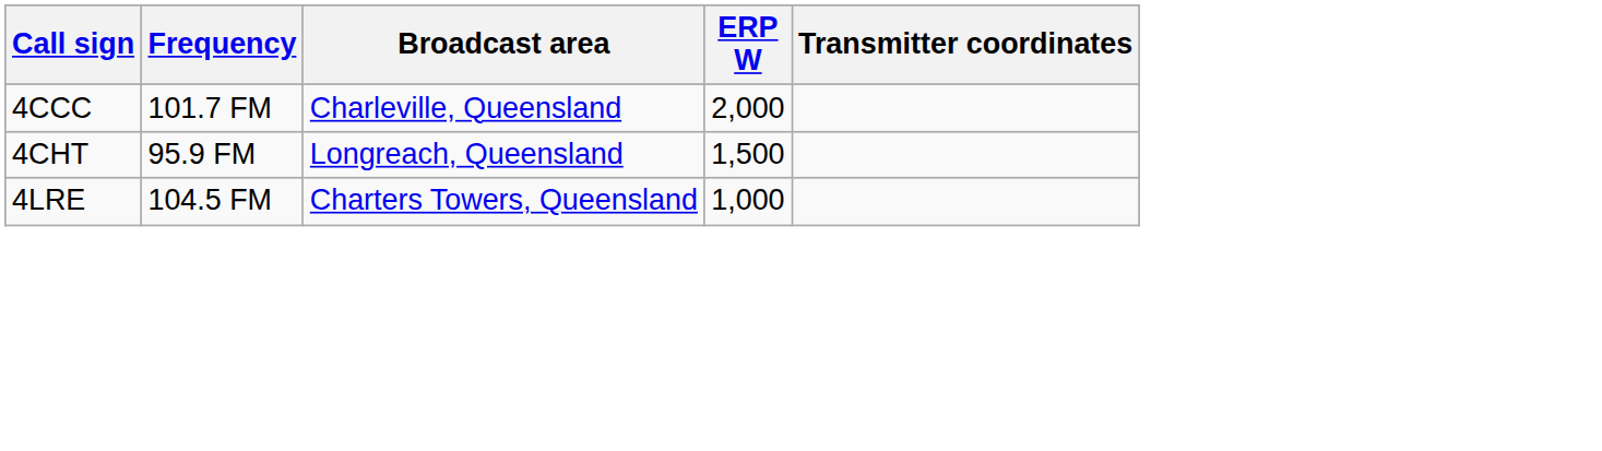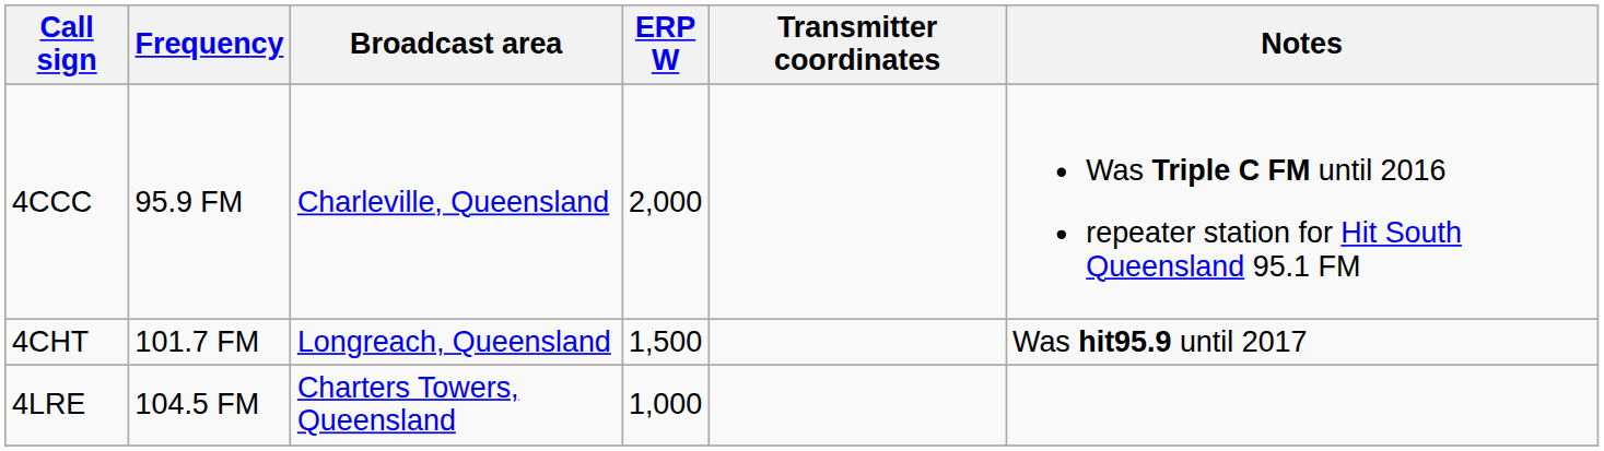+ column: Notes | Was Triple C FM until 2016 repeater station for Hit South Queensland 95.1 FM | Was hit95.9 until 2017
4CCC | Frequency: 101.7 FM -> 95.9 FM
4CHT | Frequency: 95.9 FM -> 101.7 FM
